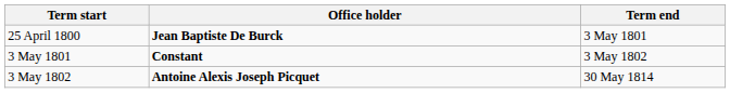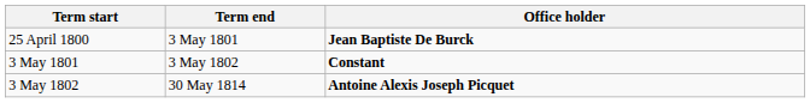columns swapped: Term end <-> Office holder
